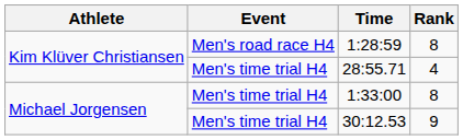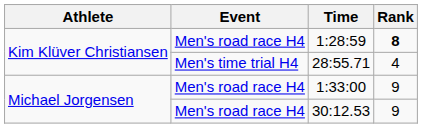1:28:59 | Rank: normal -> bold
1:33:00 | Event: Men's time trial H4 -> Men's road race H4
1:33:00 | Rank: 8 -> 9
30:12.53 | Event: Men's time trial H4 -> Men's road race H4
